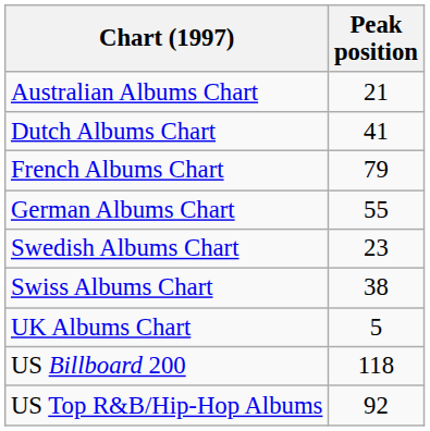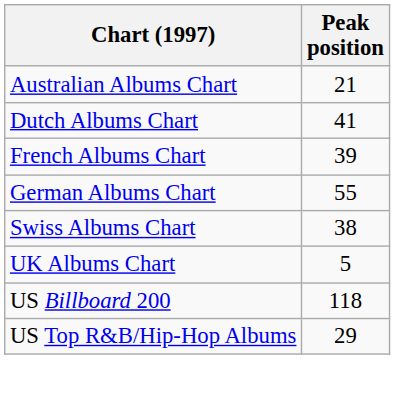French Albums Chart | Peak position: 79 -> 39
- row: Swedish Albums Chart | 23
US Top R&B/Hip-Hop Albums | Peak position: 92 -> 29
